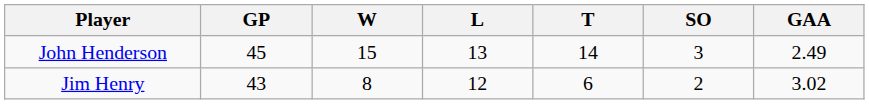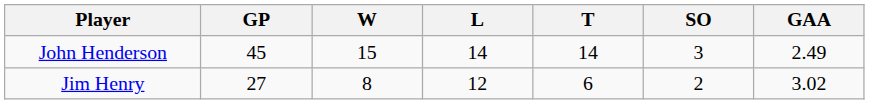John Henderson | L: 13 -> 14
Jim Henry | GP: 43 -> 27
